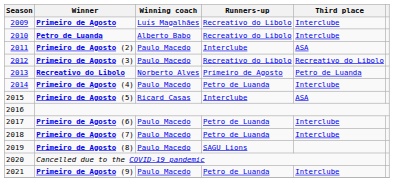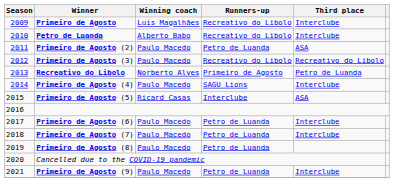Primeiro de Agosto (2) | Runners-up: Interclube -> Petro de Luanda
Primeiro de Agosto (4) | Runners-up: Petro de Luanda -> SAGU Lions
Primeiro de Agosto (8) | Runners-up: SAGU Lions -> Petro de Luanda
